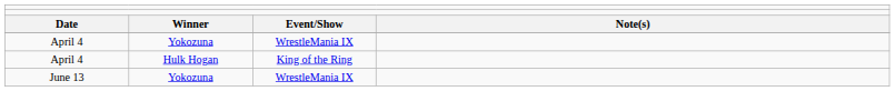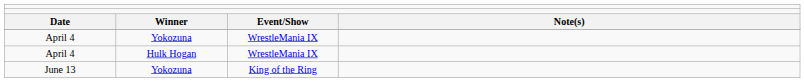April 4 / Hulk Hogan | column 3: King of the Ring -> WrestleMania IX
June 13 | column 3: WrestleMania IX -> King of the Ring
